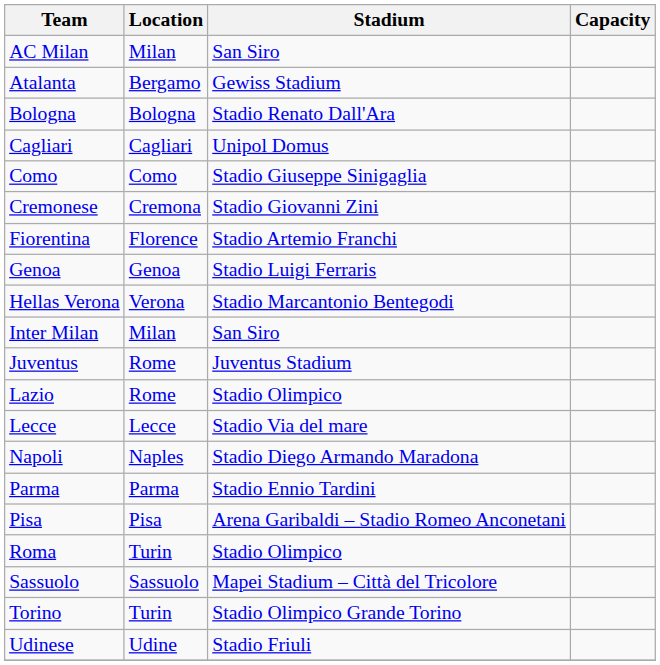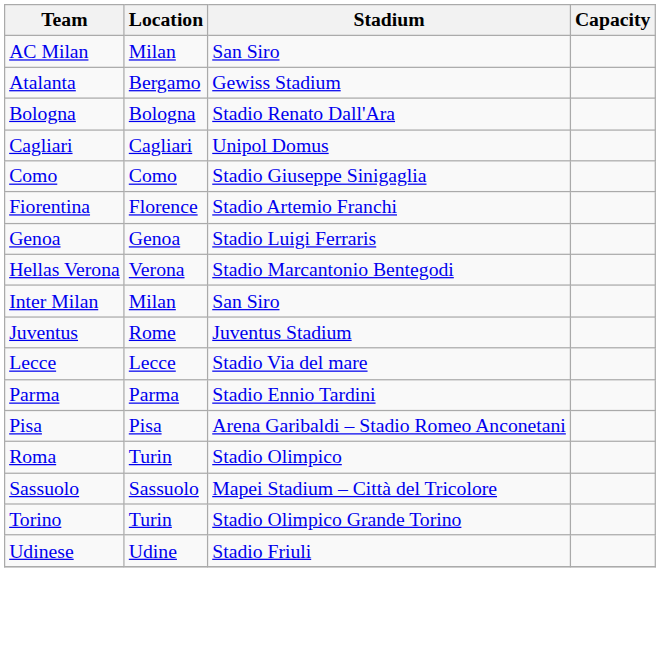- row: Cremonese | Cremona | Stadio Giovanni Zini
- row: Lazio | Rome | Stadio Olimpico
- row: Napoli | Naples | Stadio Diego Armando Maradona
